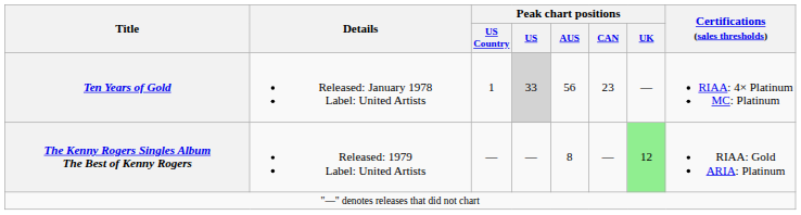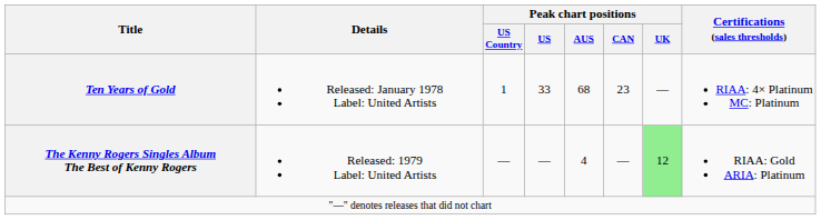Ten Years of Gold | Peak chart positions / US: lightgrey background -> no background
Ten Years of Gold | Peak chart positions / AUS: 56 -> 68
The Kenny Rogers Singles Album The Best of Kenny Rogers | Peak chart positions / AUS: 8 -> 4
